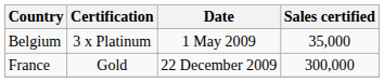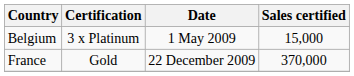Belgium | Sales certified: 35,000 -> 15,000
France | Sales certified: 300,000 -> 370,000
